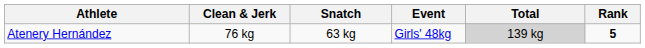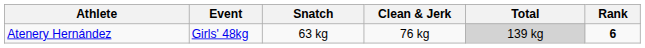columns swapped: Event <-> Clean & Jerk
Atenery Hernández | Rank: 5 -> 6
